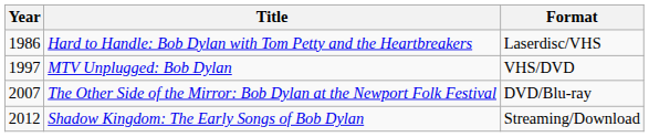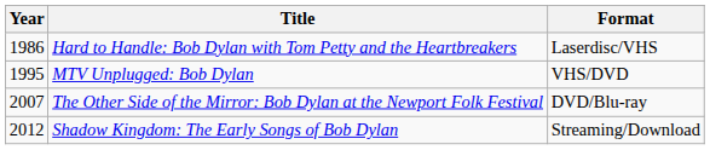MTV Unplugged: Bob Dylan | Year: 1997 -> 1995
